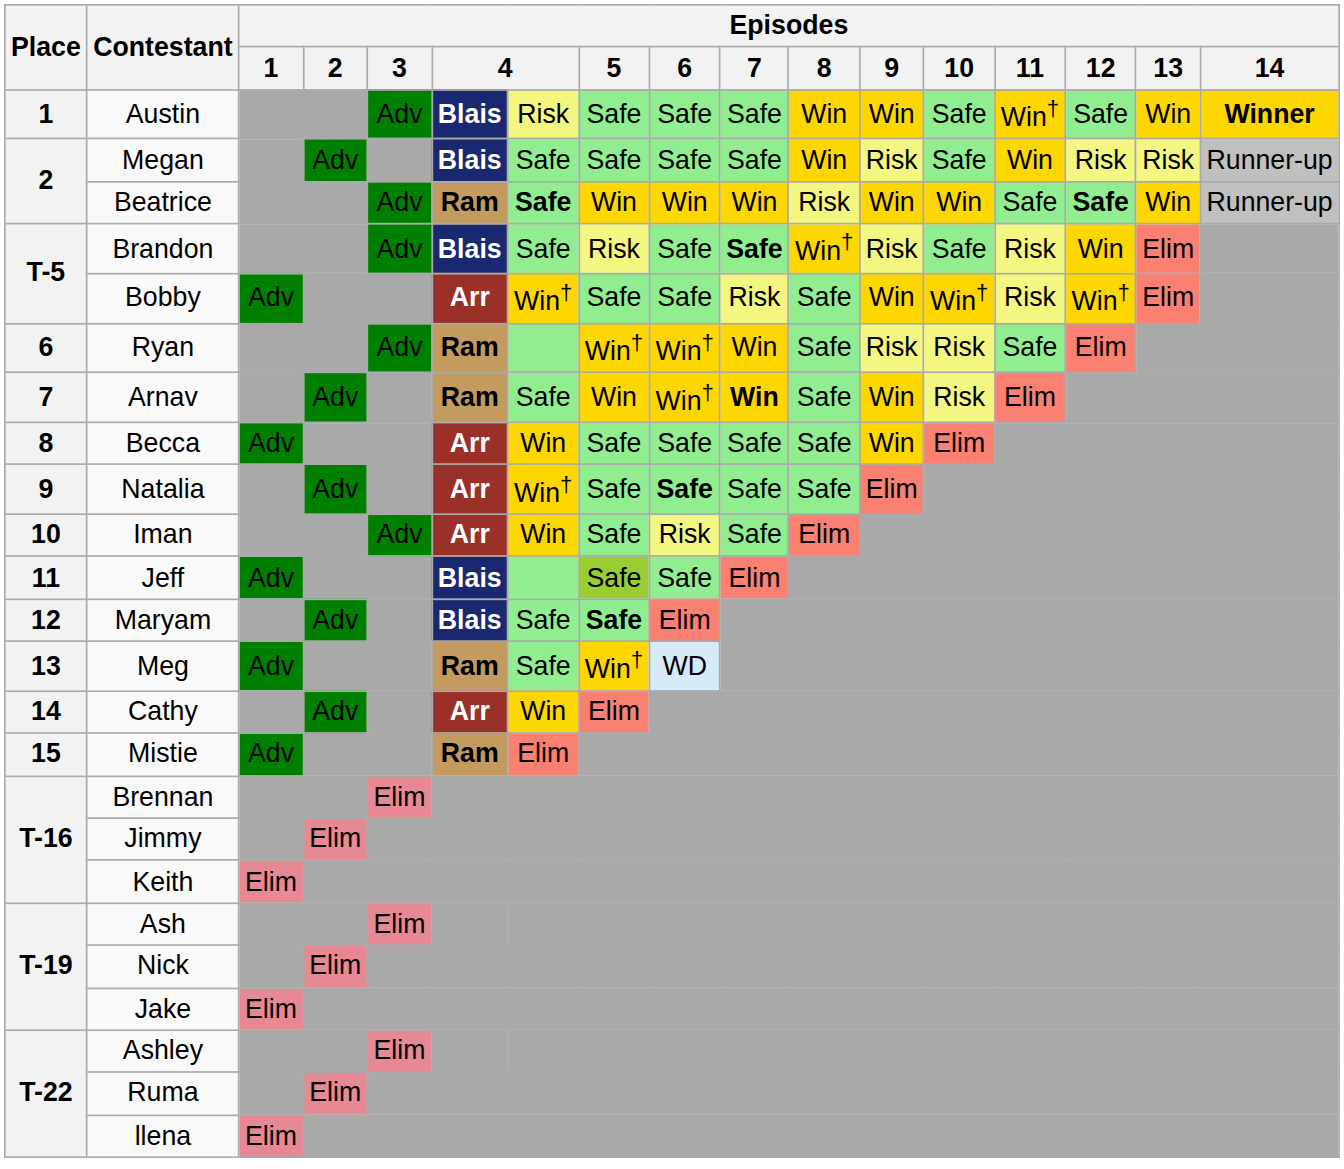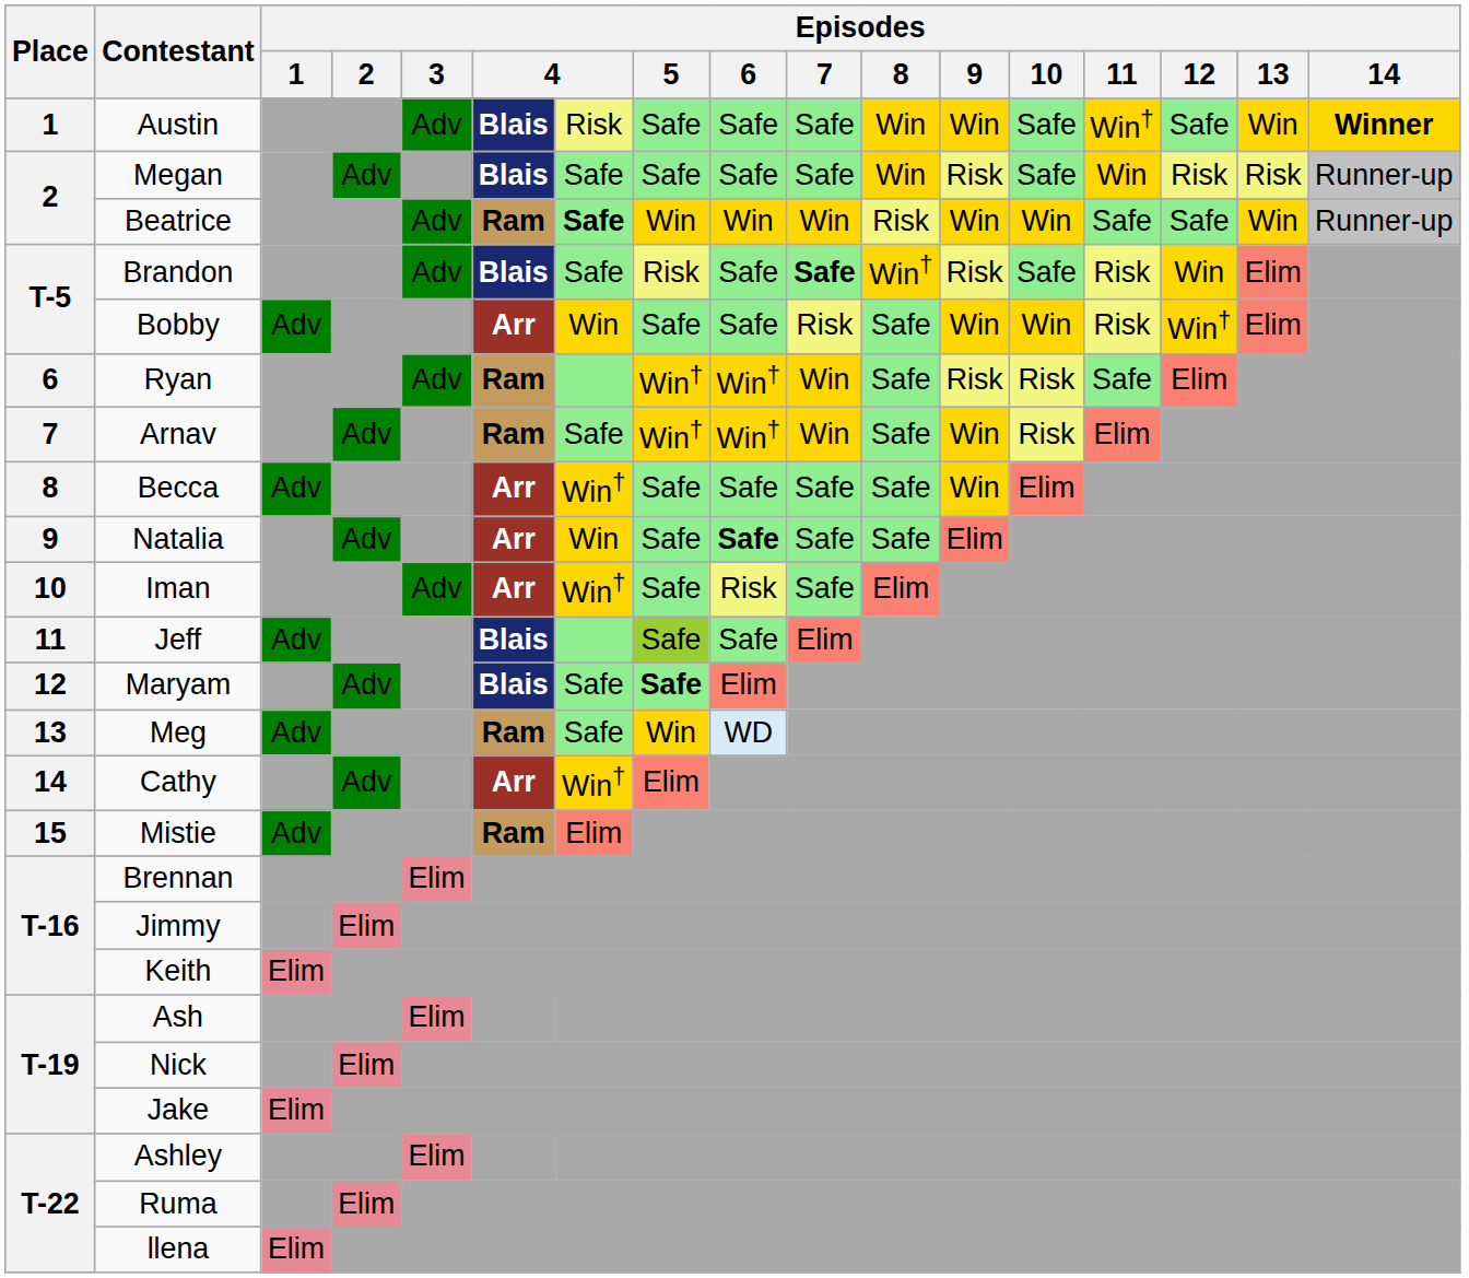Beatrice | Episodes / 12: bold -> normal
Bobby | column 7: Win† -> Win
Bobby | Episodes / 10: Win† -> Win
Arnav | Episodes / 5: Win -> Win†
Arnav | Episodes / 7: bold -> normal
Becca | column 7: Win -> Win†
Natalia | column 7: Win† -> Win
Iman | column 7: Win -> Win†
Meg | Episodes / 5: Win† -> Win
Cathy | column 7: Win -> Win†
